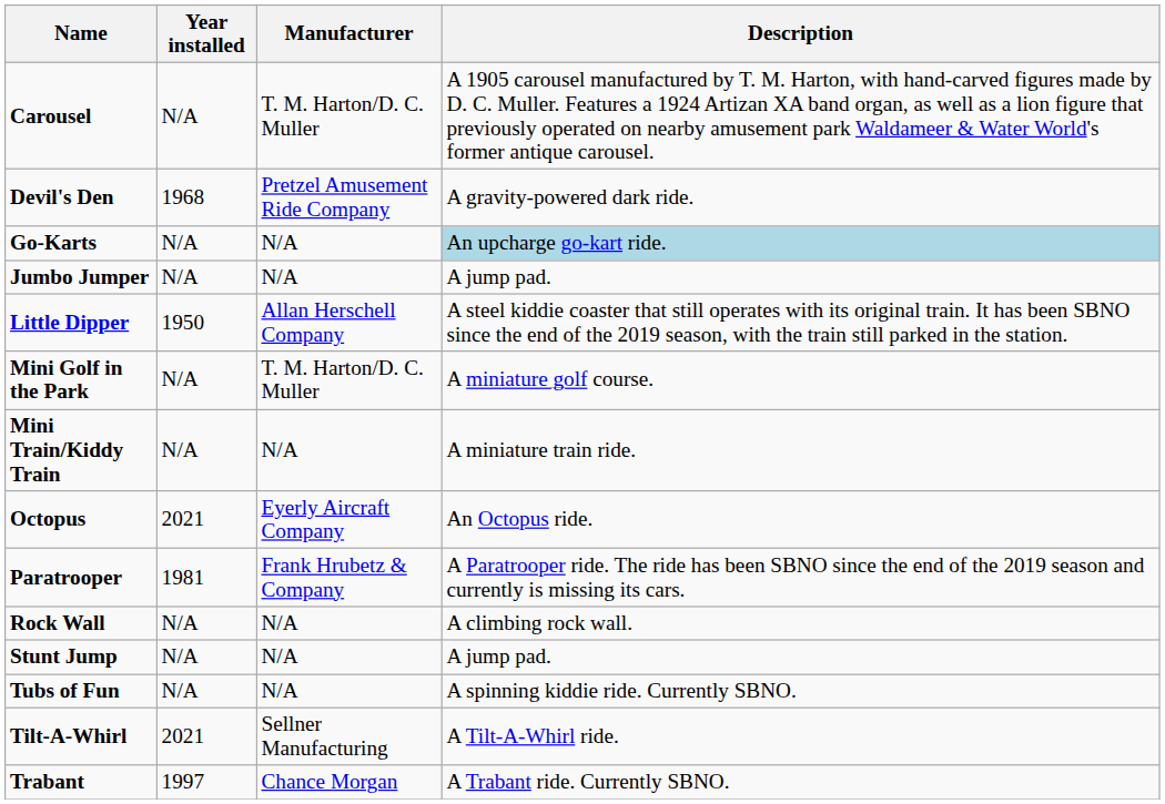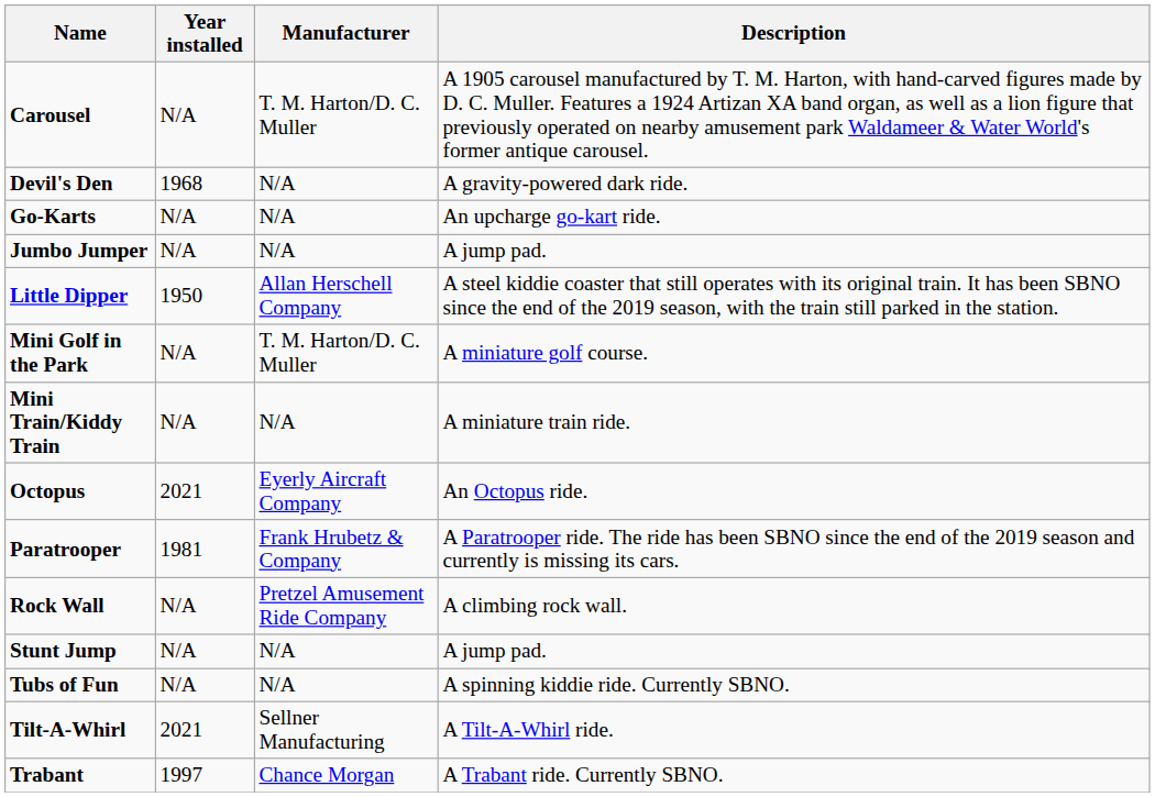Devil's Den | Manufacturer: Pretzel Amusement Ride Company -> N/A
Go-Karts | Description: lightblue background -> no background
Rock Wall | Manufacturer: N/A -> Pretzel Amusement Ride Company
